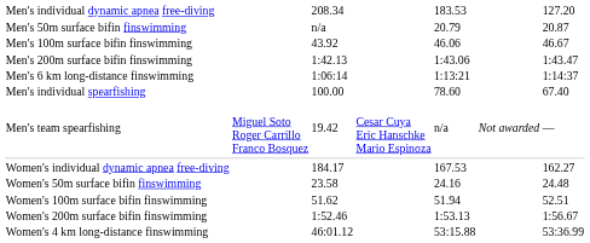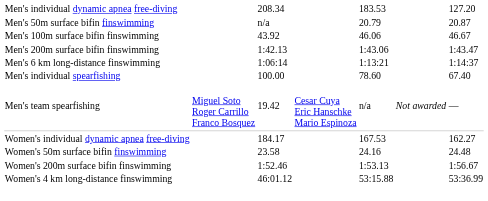- row: Women's 100m surface bifin finswimming | 51.62 | 51.94 | 52.51
